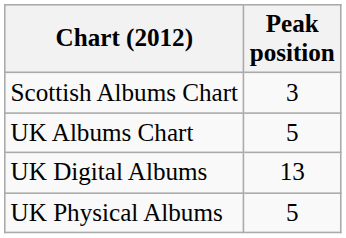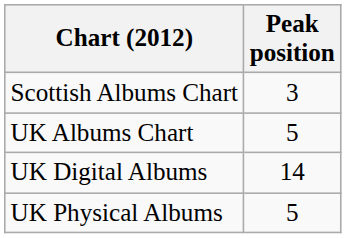UK Digital Albums | Peak position: 13 -> 14
